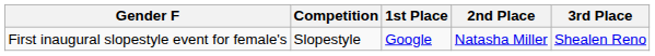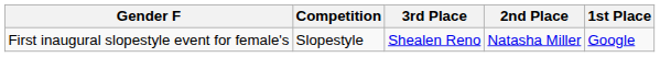columns swapped: 1st Place <-> 3rd Place
